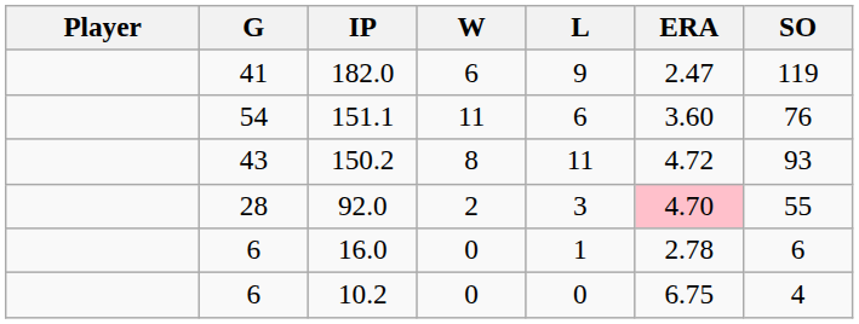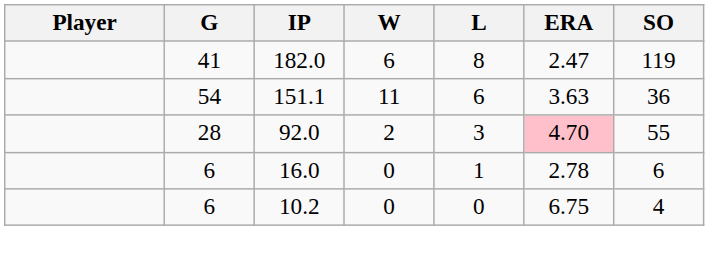182.0 | L: 9 -> 8
151.1 | ERA: 3.60 -> 3.63
151.1 | SO: 76 -> 36
- row: 43 | 150.2 | 8 | 11 | 4.72 | 93
